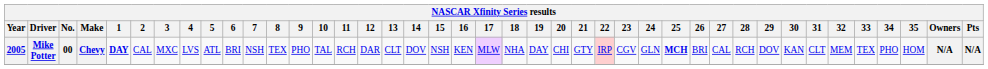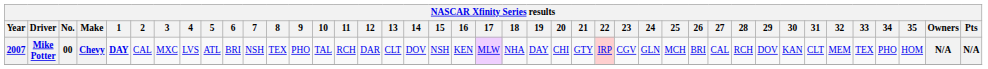Mike Potter | Year: 2005 -> 2007
Mike Potter | 25: bold -> normal
